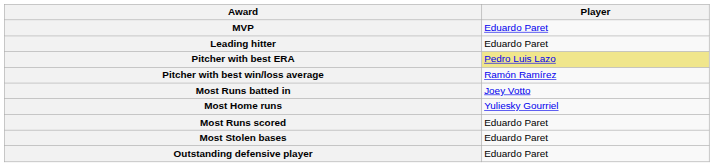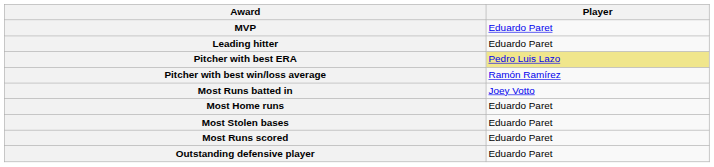Most Home runs | Player: Yuliesky Gourriel -> Eduardo Paret
rows swapped: Most Stolen bases <-> Most Runs scored
